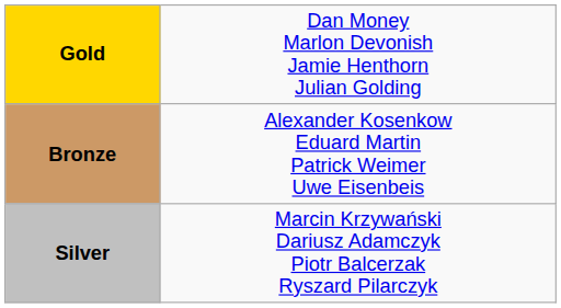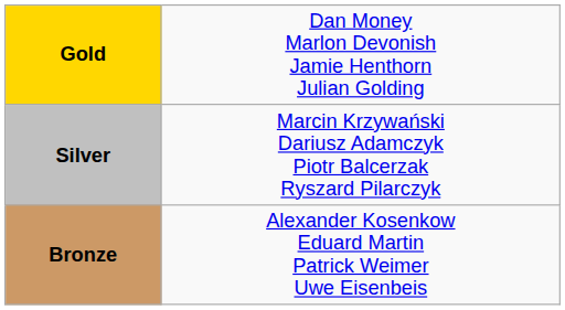rows swapped: Silver <-> Bronze
